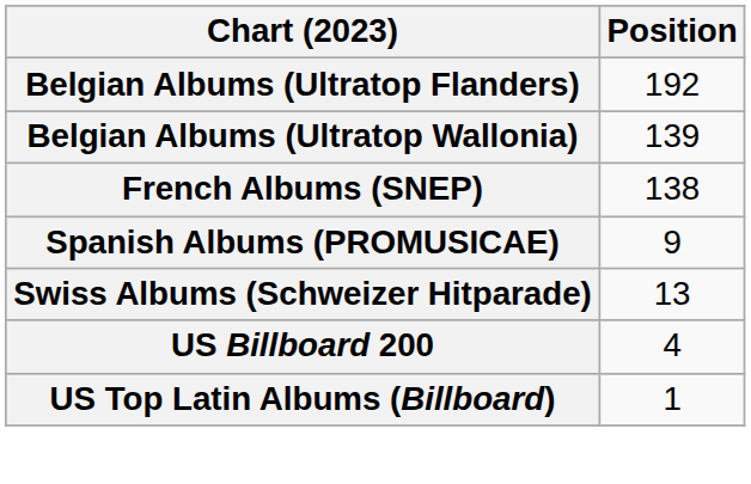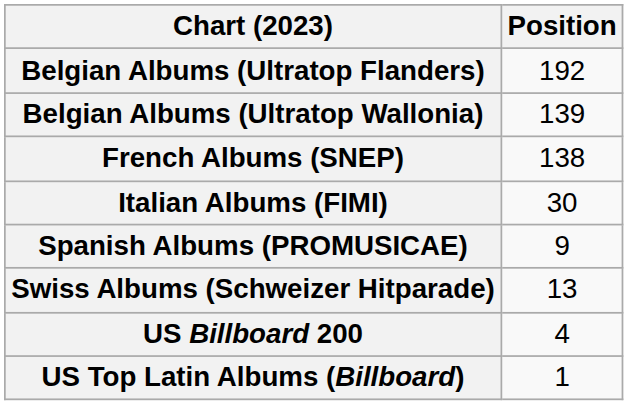+ row: Italian Albums (FIMI) | 30
